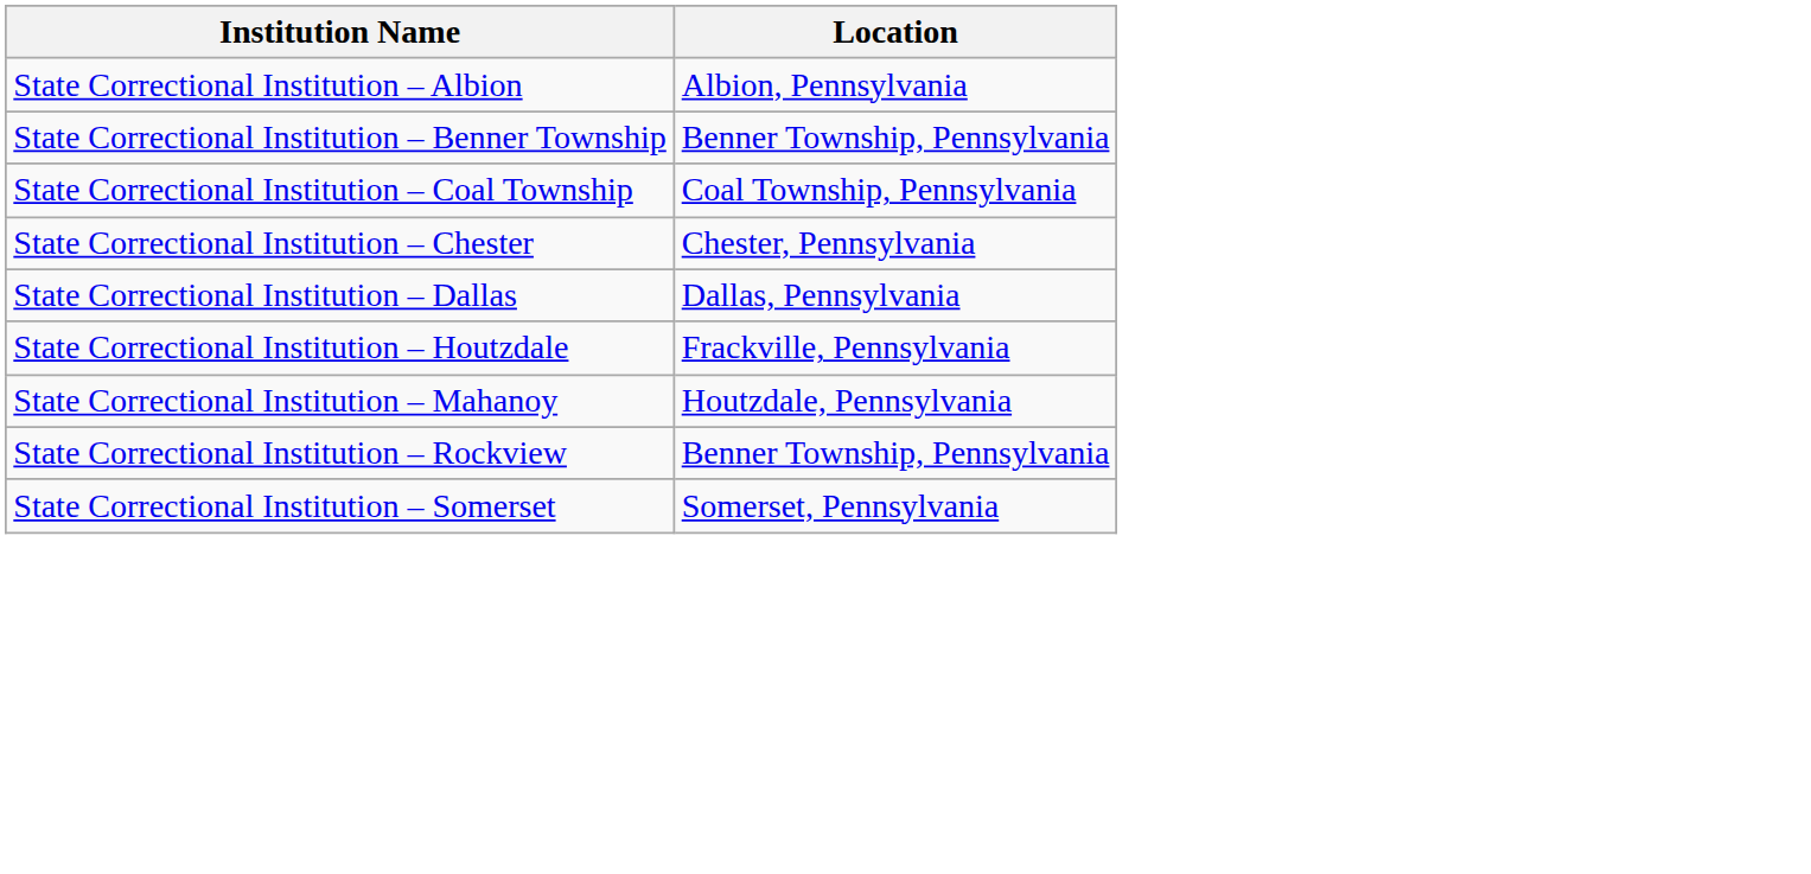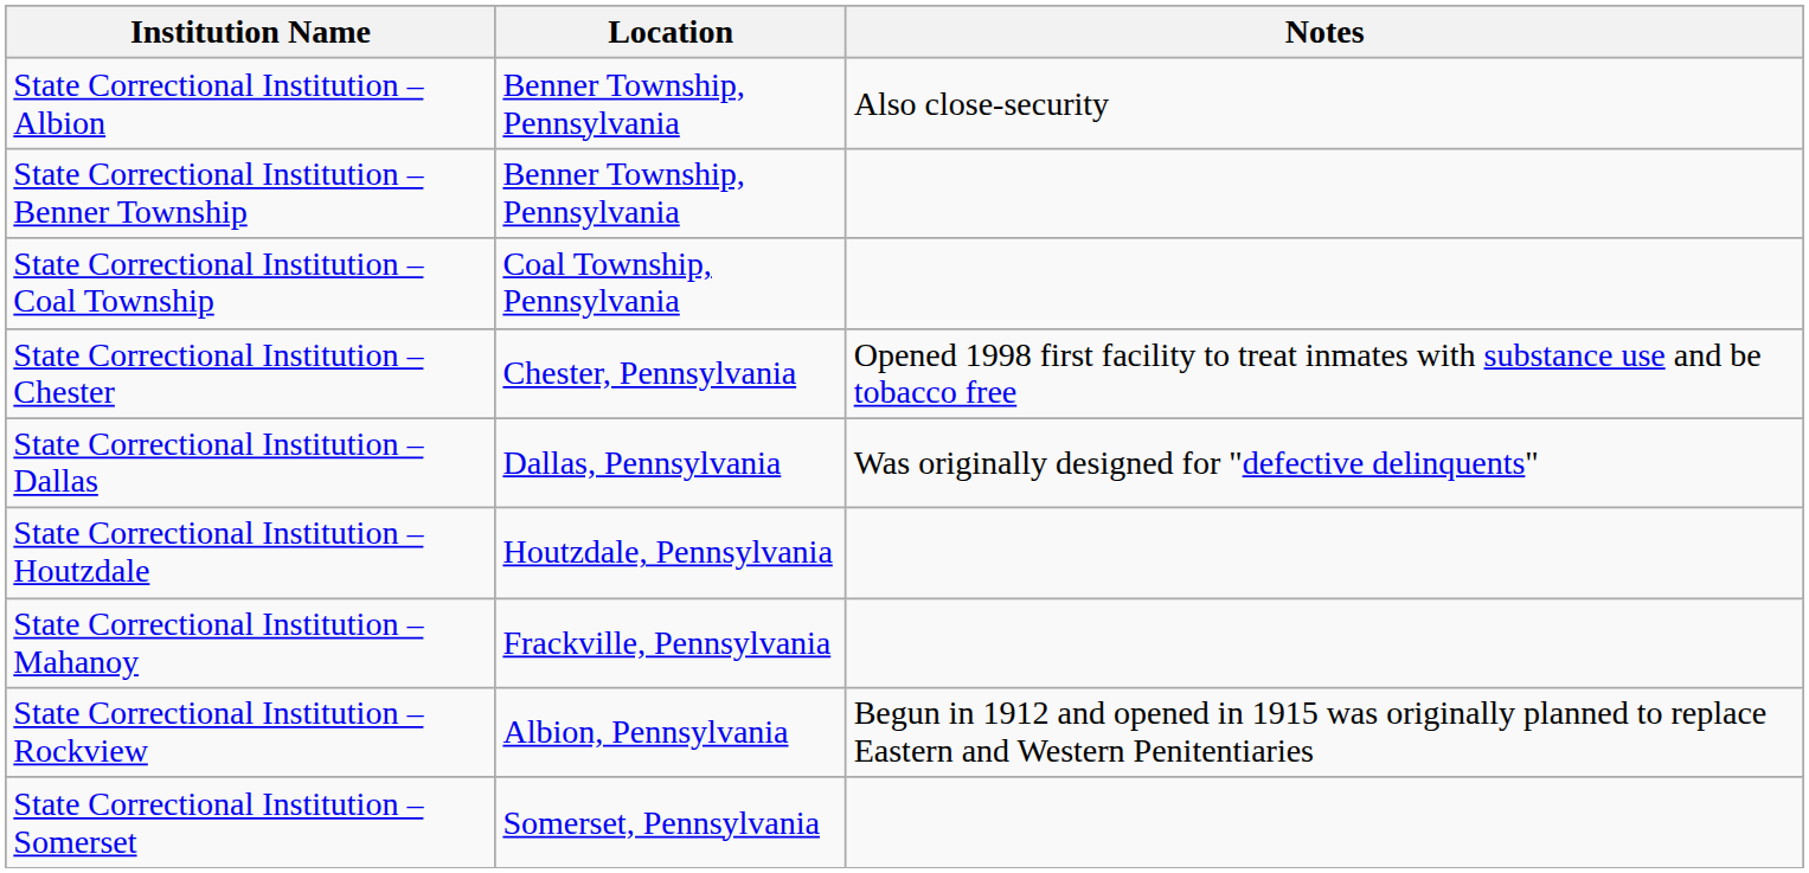+ column: Notes | Also close-security | Opened 1998 first facility to treat inmates with substance use and be tobacco free | Was originally designed for "defective delinquents" | Begun in 1912 and opened in 1915 was originally planned to replace Eastern and Western Penitentiaries
State Correctional Institution – Albion | Location: Albion, Pennsylvania -> Benner Township, Pennsylvania
State Correctional Institution – Houtzdale | Location: Frackville, Pennsylvania -> Houtzdale, Pennsylvania
State Correctional Institution – Mahanoy | Location: Houtzdale, Pennsylvania -> Frackville, Pennsylvania
State Correctional Institution – Rockview | Location: Benner Township, Pennsylvania -> Albion, Pennsylvania
